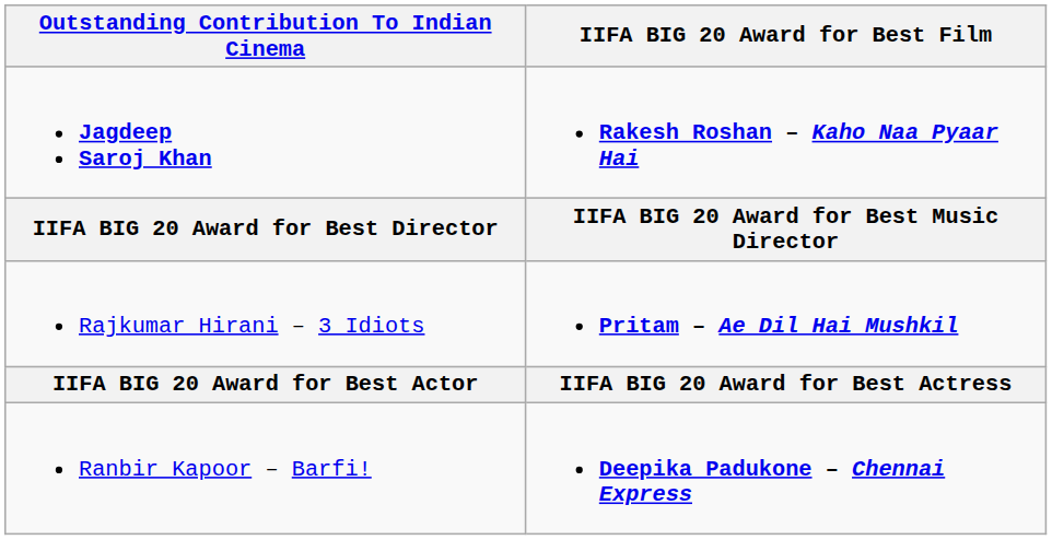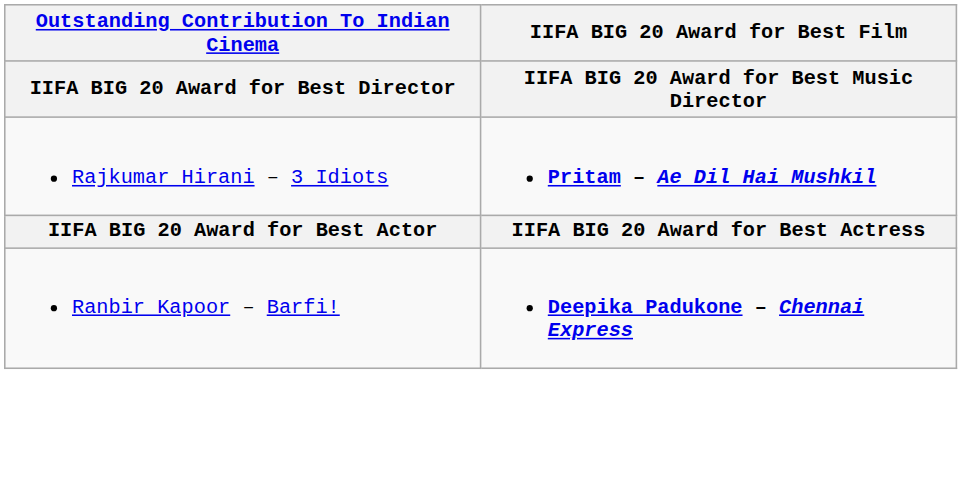- row: Jagdeep Saroj Khan | Rakesh Roshan – Kaho Naa Pyaar Hai
